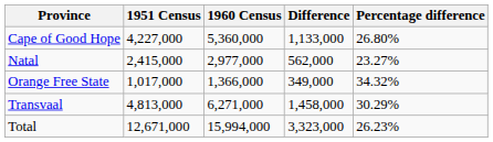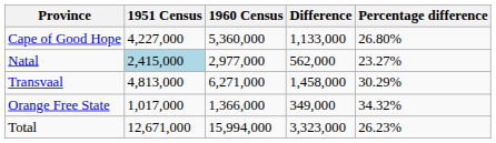Natal | 1951 Census: no background -> lightblue background
rows swapped: Transvaal <-> Orange Free State
